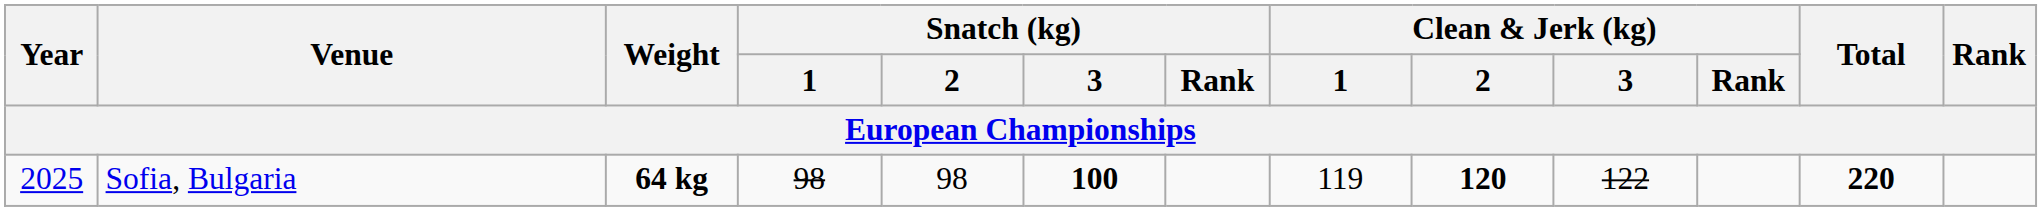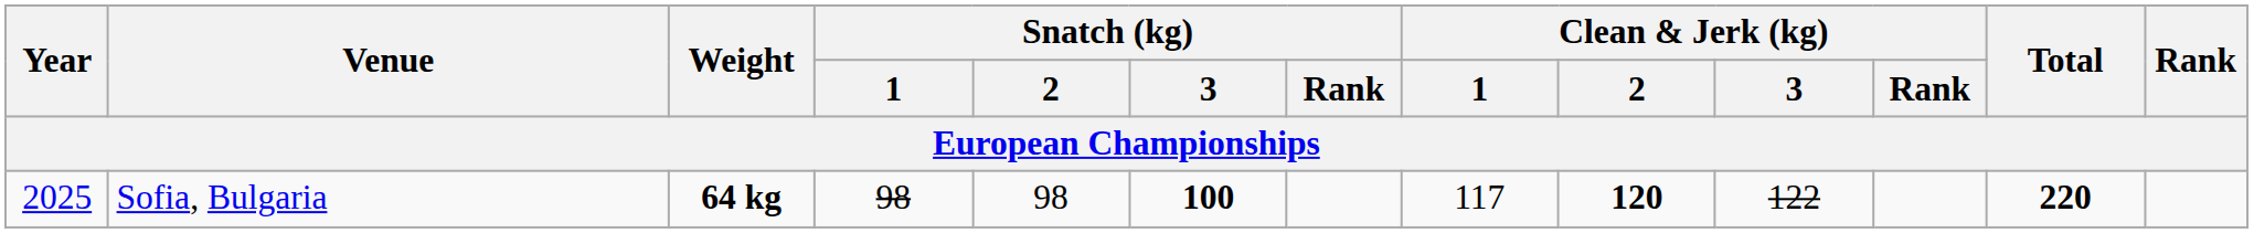Sofia, Bulgaria | Clean & Jerk (kg) / 1: 119 -> 117
